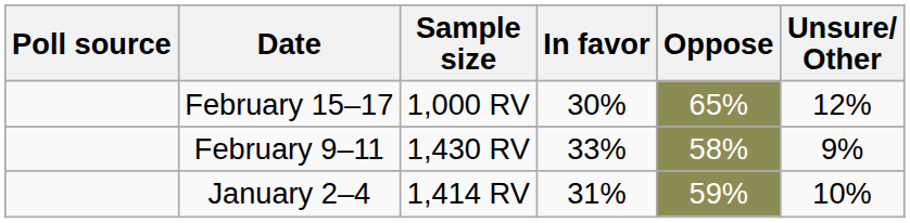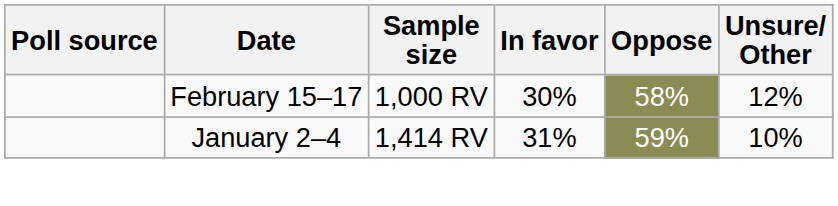February 15–17 | Oppose: 65% -> 58%
- row: February 9–11 | 1,430 RV | 33% | 58% | 9%
